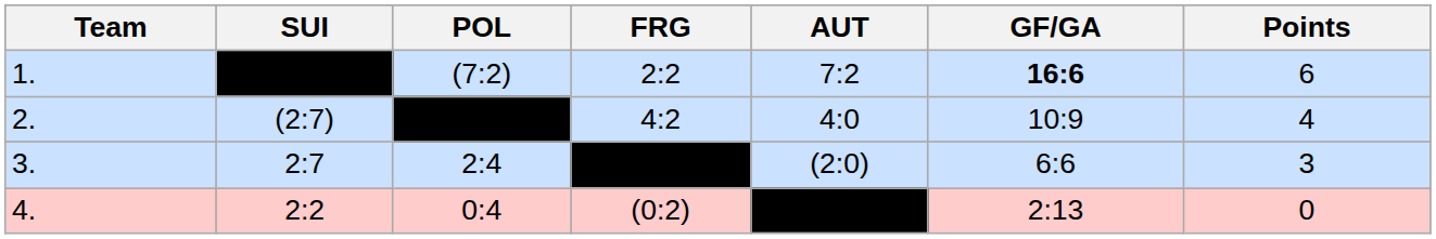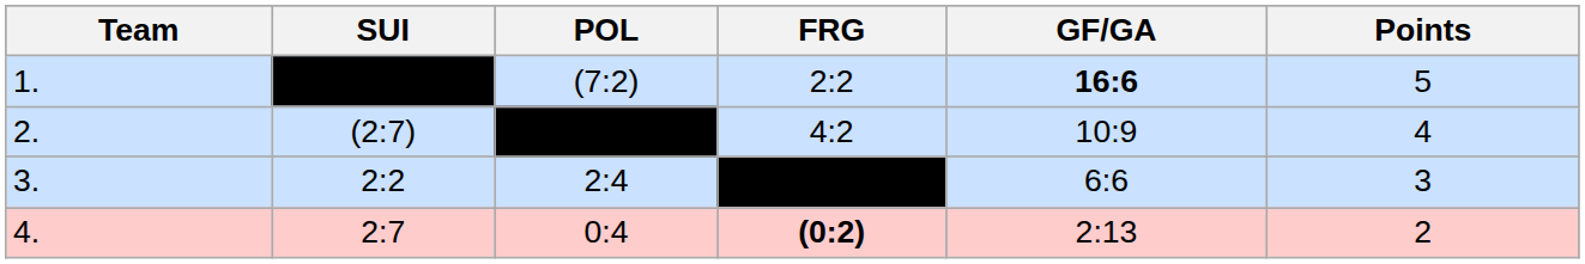- column: AUT | 7:2 | 4:0 | (2:0)
1. | Points: 6 -> 5
3. | SUI: 2:7 -> 2:2
4. | SUI: 2:2 -> 2:7
4. | FRG: normal -> bold
4. | Points: 0 -> 2
